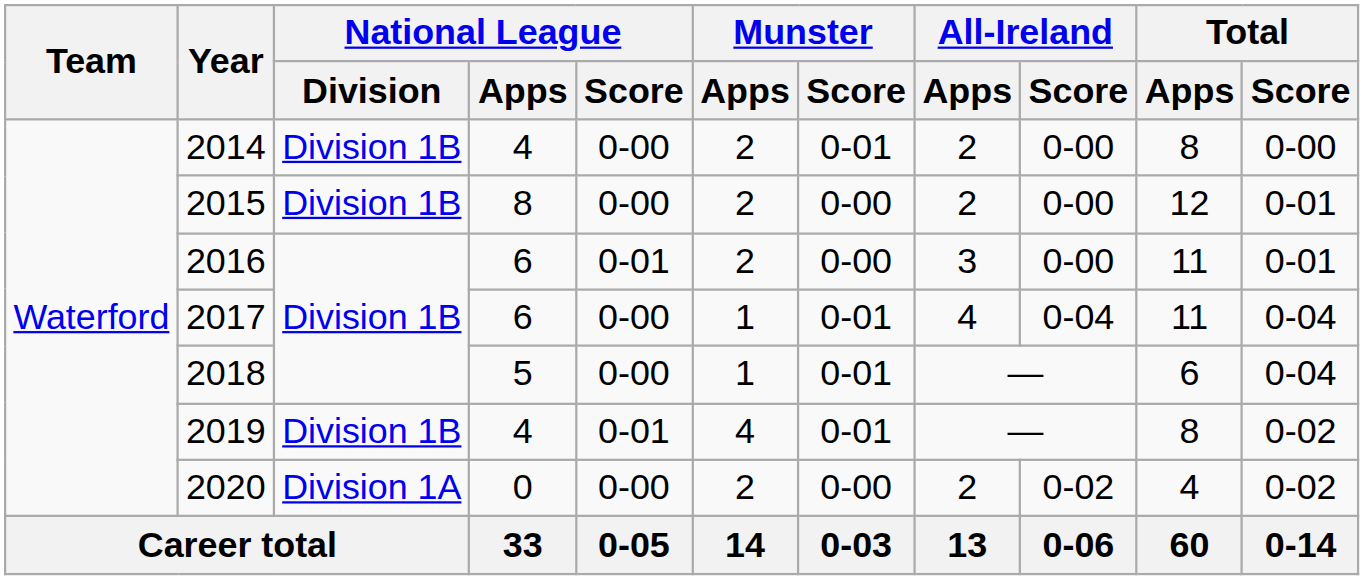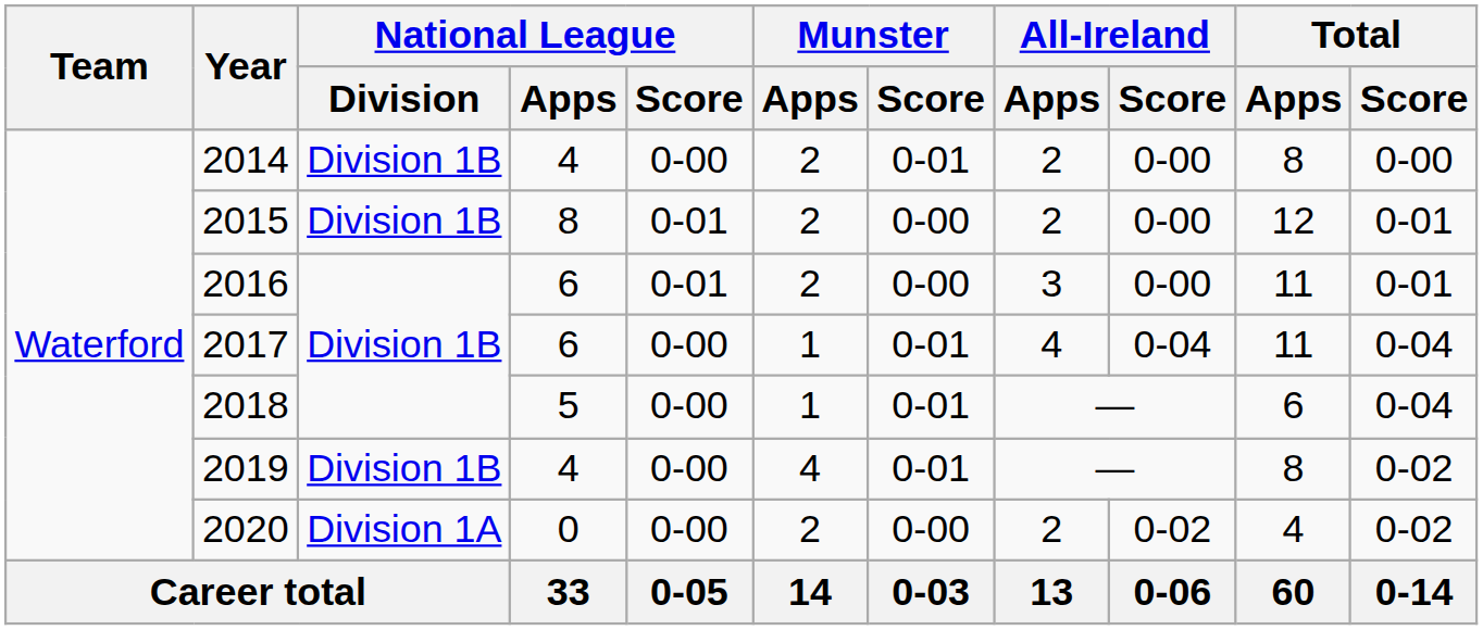2015 | National League / Score: 0-00 -> 0-01
2019 | National League / Score: 0-01 -> 0-00
